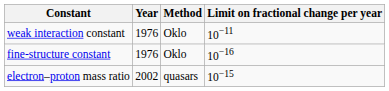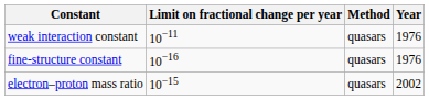columns swapped: Year <-> Limit on fractional change per year
weak interaction constant | Method: Oklo -> quasars
fine-structure constant | Method: Oklo -> quasars
